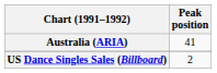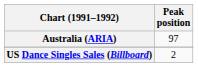Australia (ARIA) | Peak position: 41 -> 97
